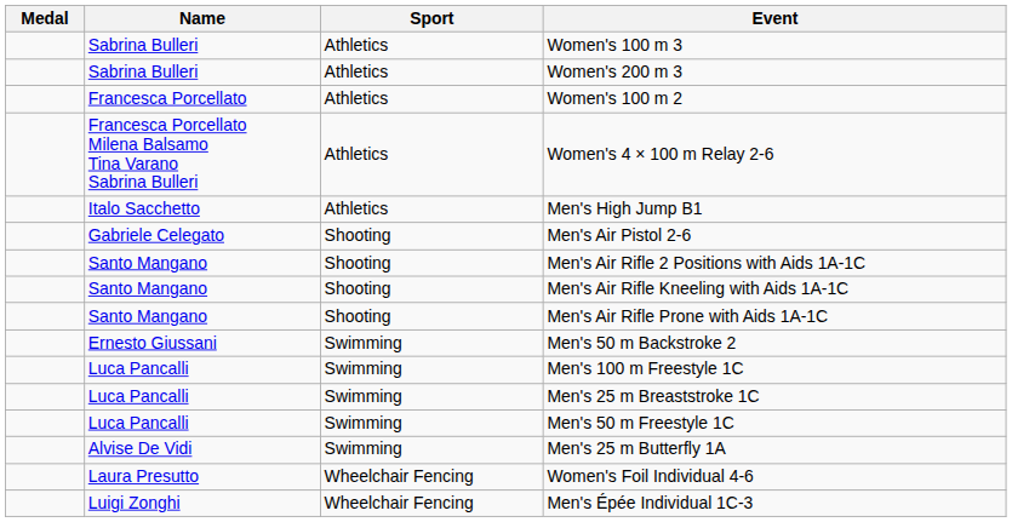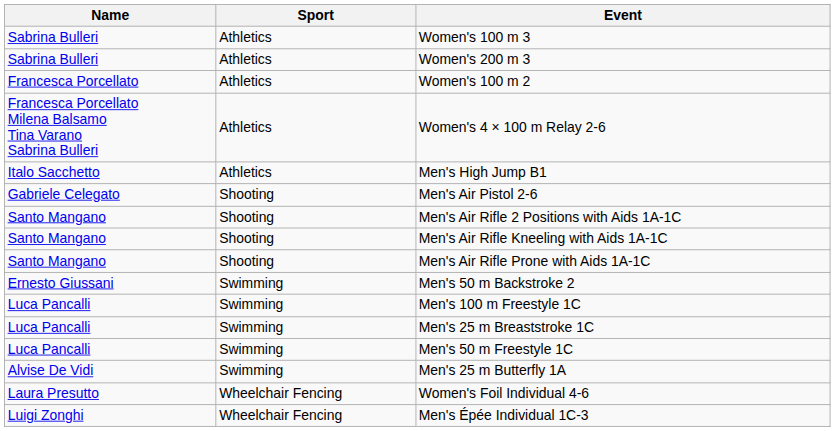- column: Medal
